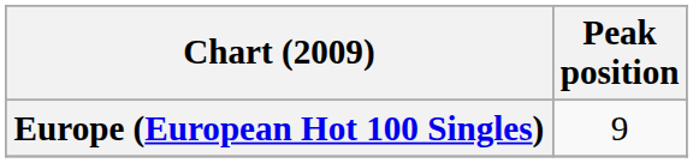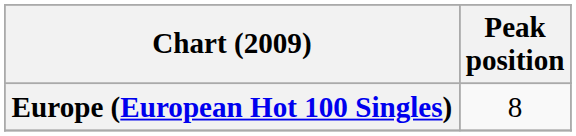Europe (European Hot 100 Singles) | Peak position: 9 -> 8
